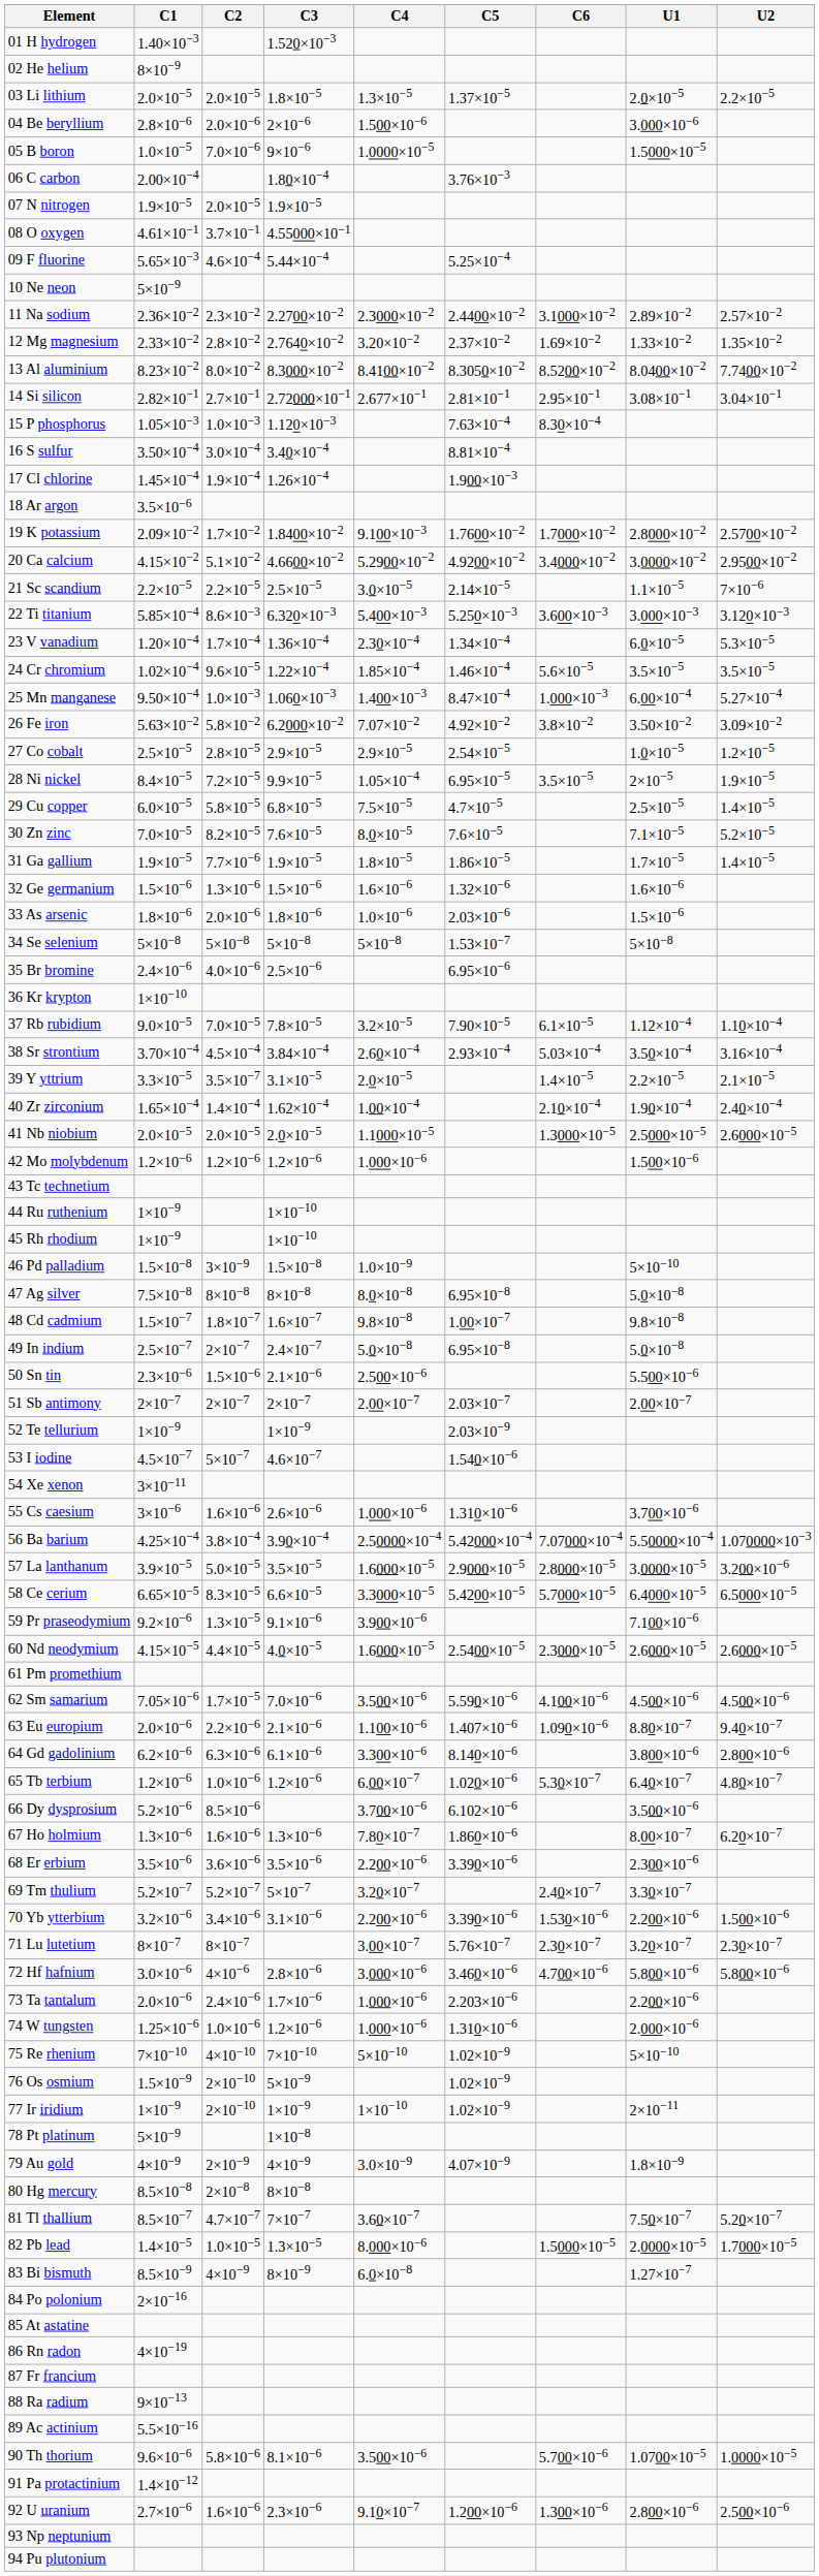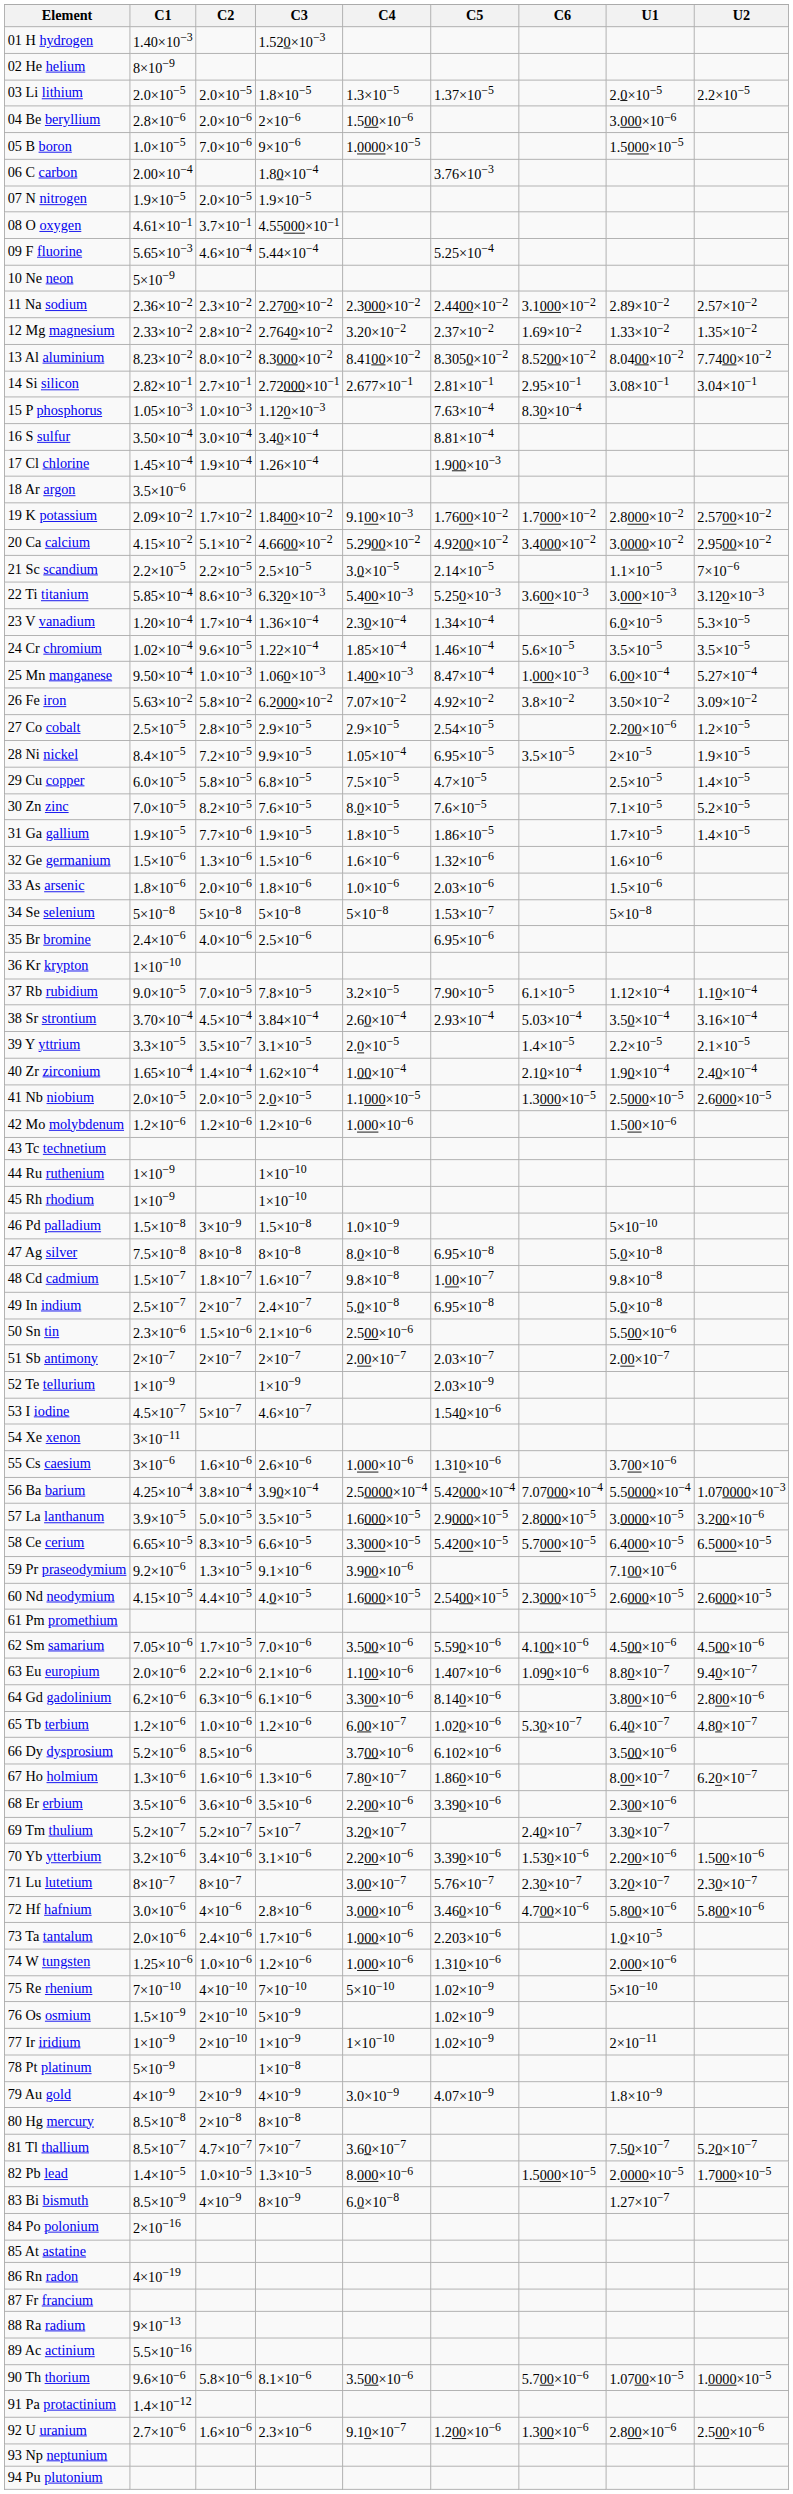27 Co cobalt | U1: 1.0×10−5 -> 2.200×10−6
73 Ta tantalum | U1: 2.200×10−6 -> 1.0×10−5
